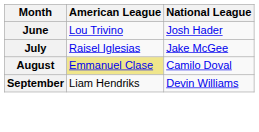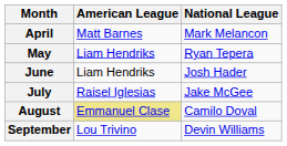+ row: April | Matt Barnes | Mark Melancon
+ row: May | Liam Hendriks | Ryan Tepera
June | American League: Lou Trivino -> Liam Hendriks
September | American League: Liam Hendriks -> Lou Trivino
